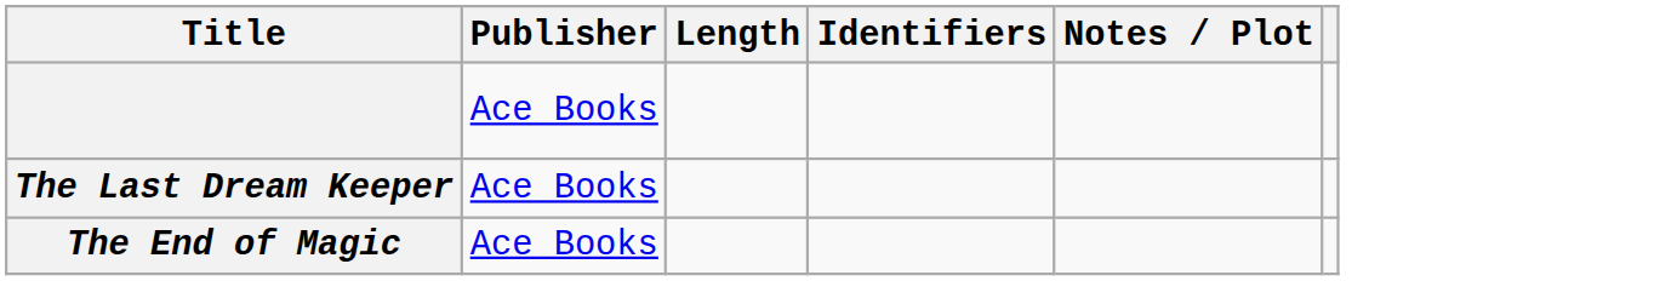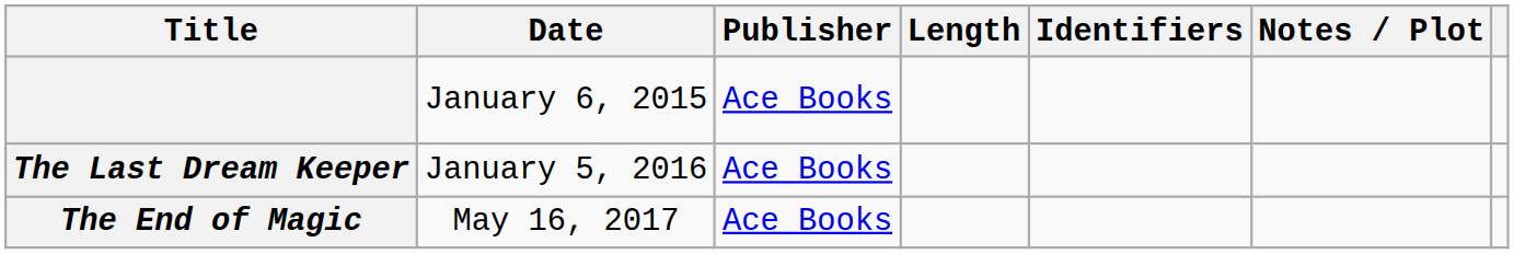+ column: Date | January 6, 2015 | January 5, 2016 | May 16, 2017
